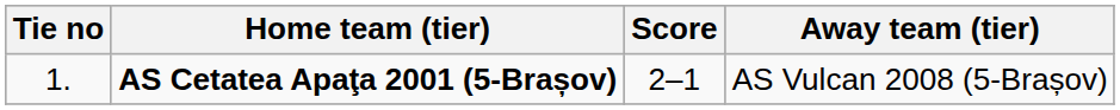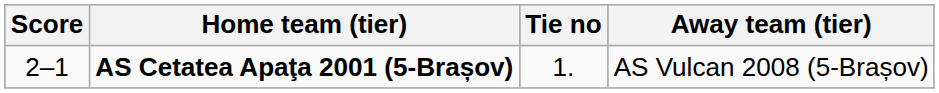columns swapped: Tie no <-> Score
